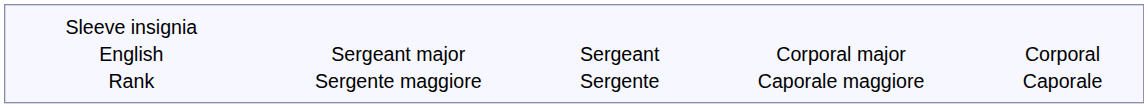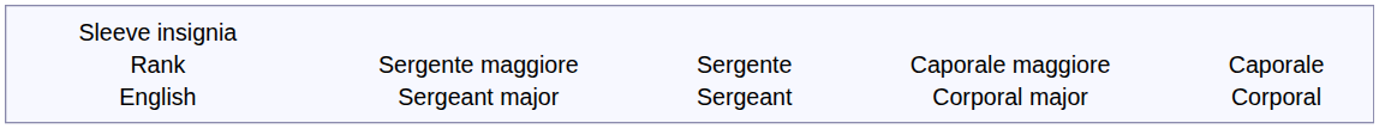rows swapped: Rank <-> English
